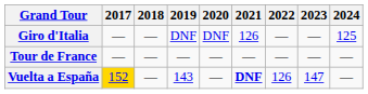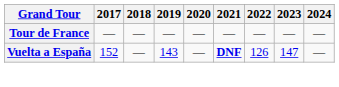- row: Giro d'Italia | — | — | DNF | DNF | 126 | — | — | 125
Vuelta a España | 2017: gold background -> no background
